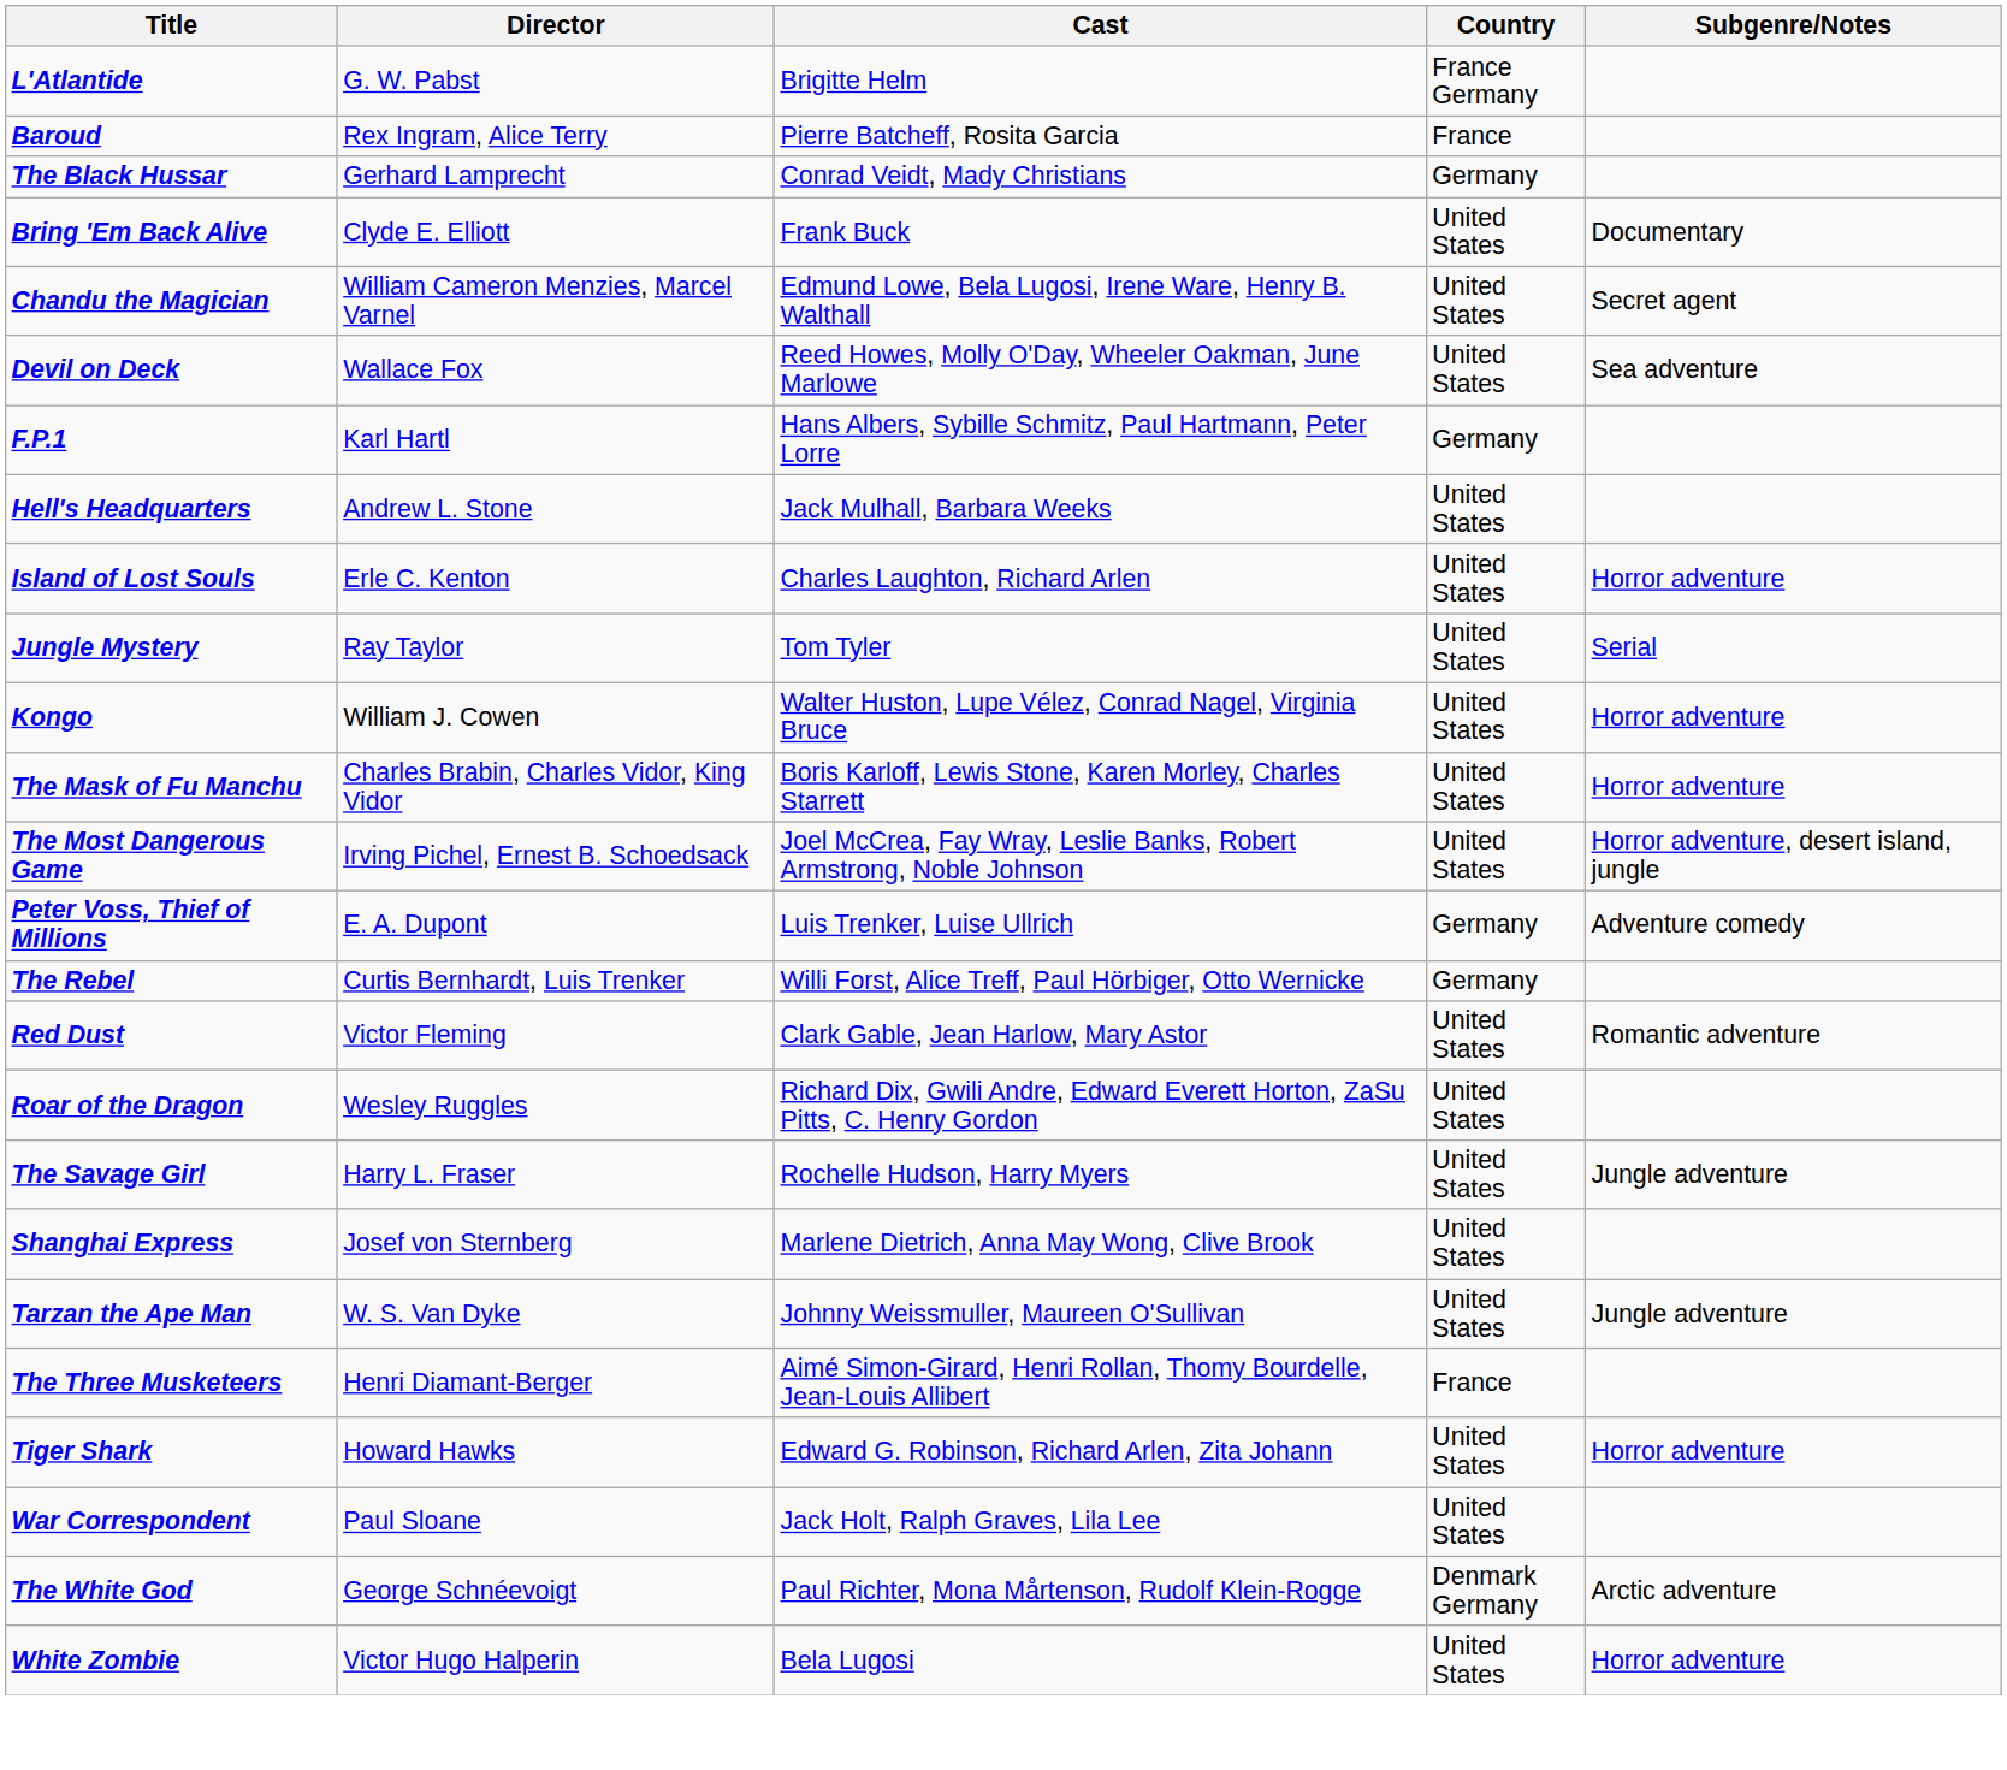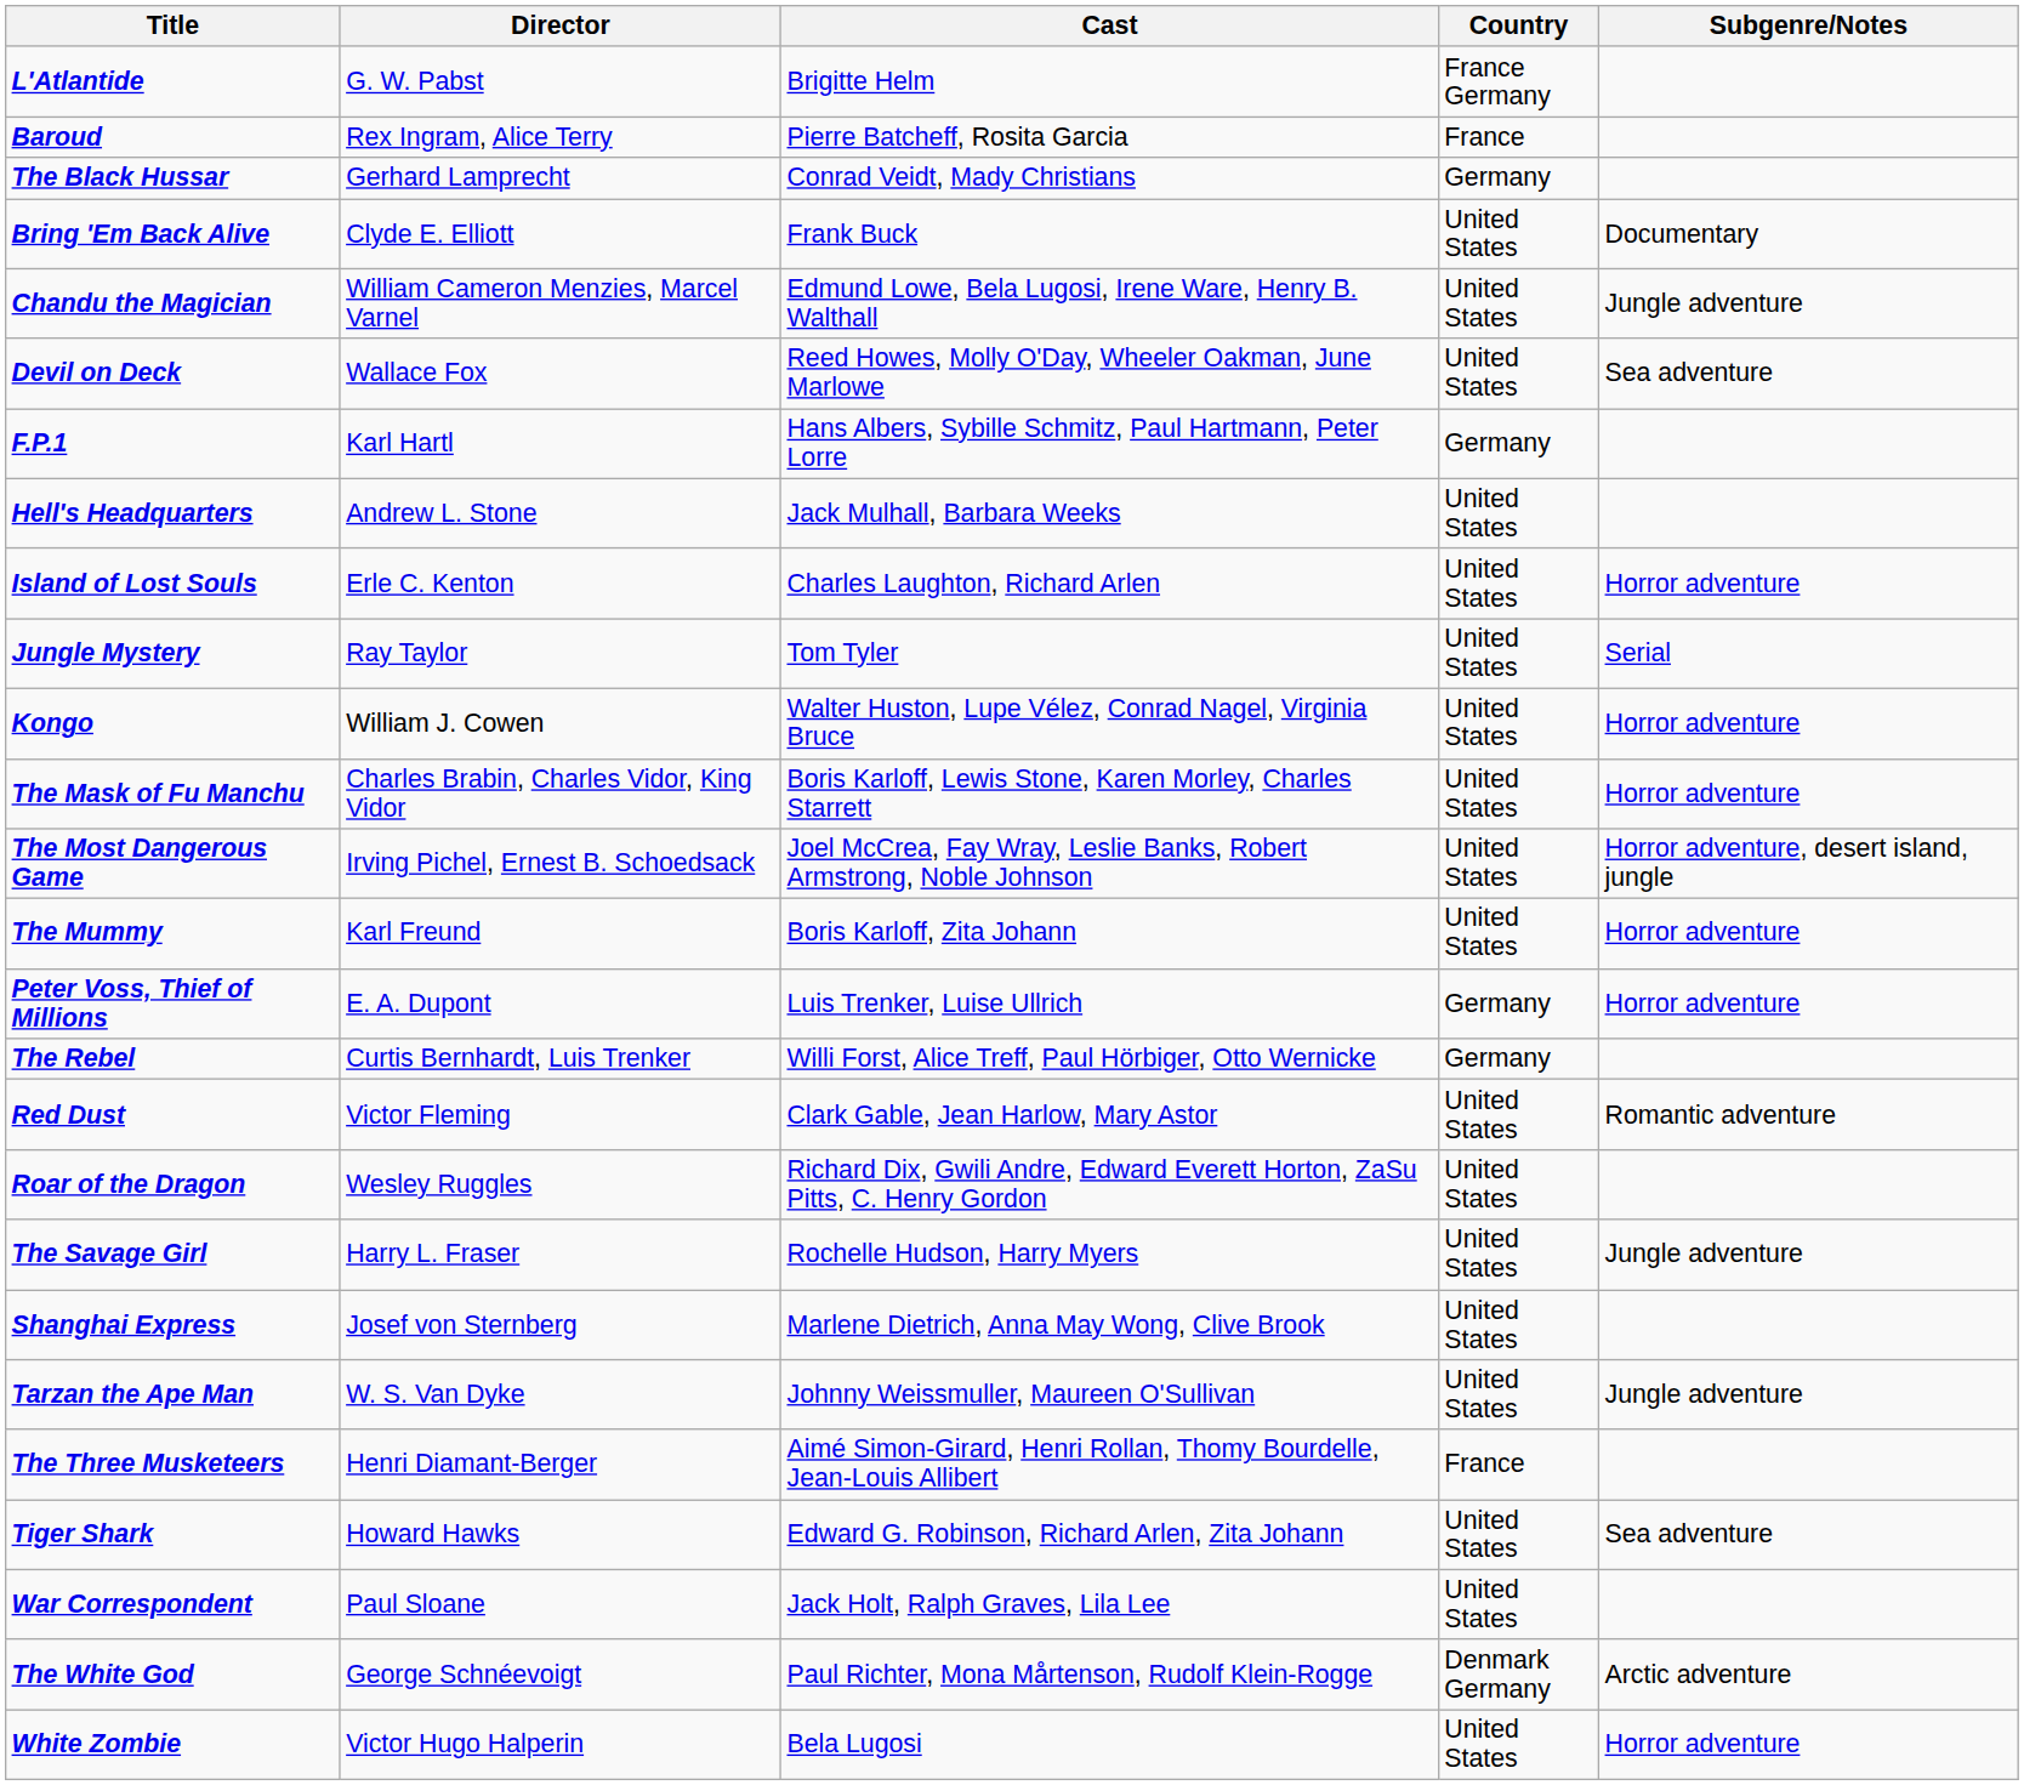Chandu the Magician | Subgenre/Notes: Secret agent -> Jungle adventure
+ row: The Mummy | Karl Freund | Boris Karloff, Zita Johann | United States | Horror adventure
Peter Voss, Thief of Millions | Subgenre/Notes: Adventure comedy -> Horror adventure
Tiger Shark | Subgenre/Notes: Horror adventure -> Sea adventure
